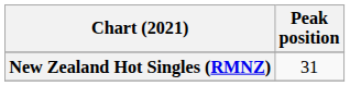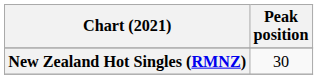New Zealand Hot Singles (RMNZ) | Peak position: 31 -> 30
